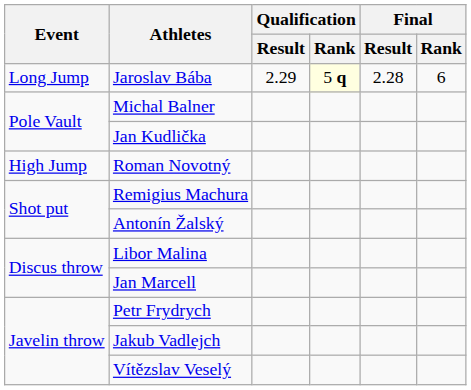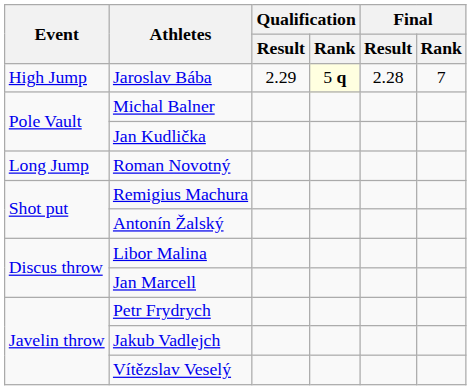Jaroslav Bába | Event: Long Jump -> High Jump
Jaroslav Bába | Final / Rank: 6 -> 7
Roman Novotný | Event: High Jump -> Long Jump
